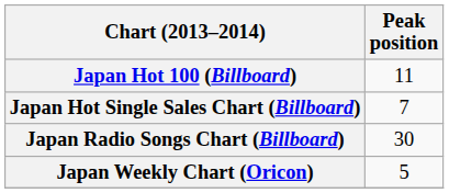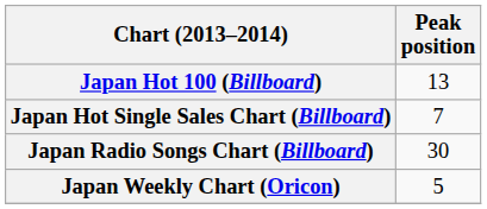Japan Hot 100 (Billboard) | Peak position: 11 -> 13
